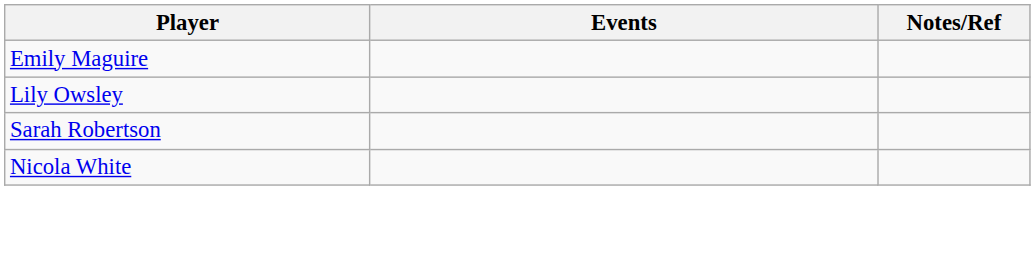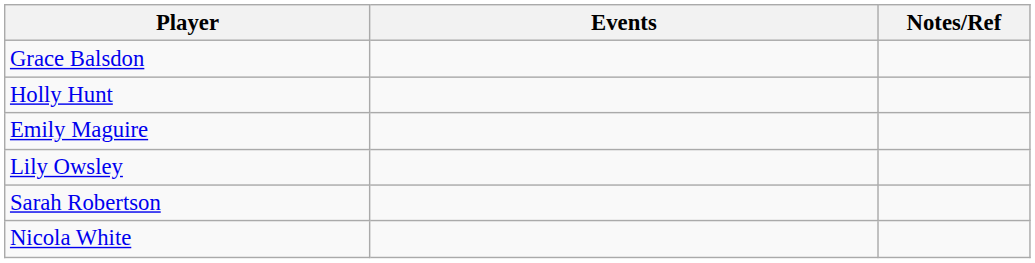+ row: Grace Balsdon
+ row: Holly Hunt
